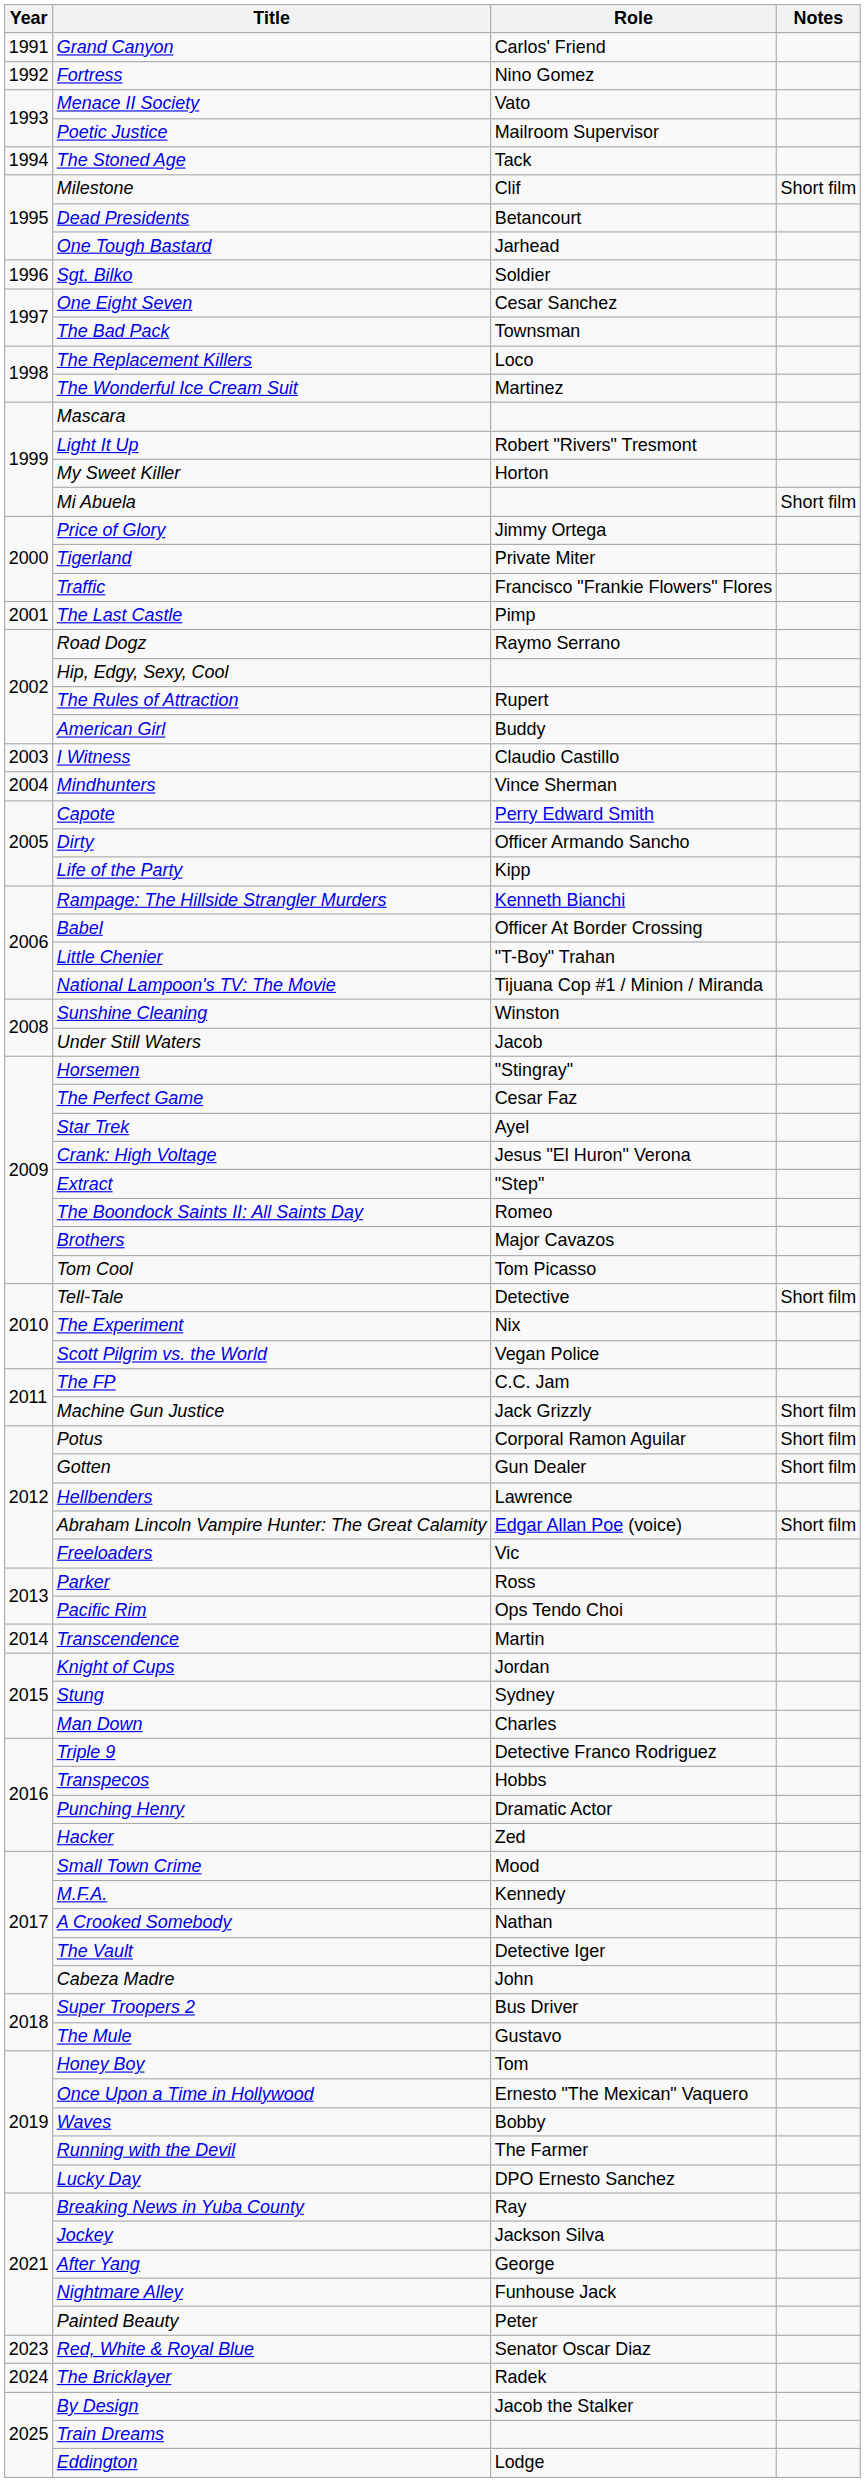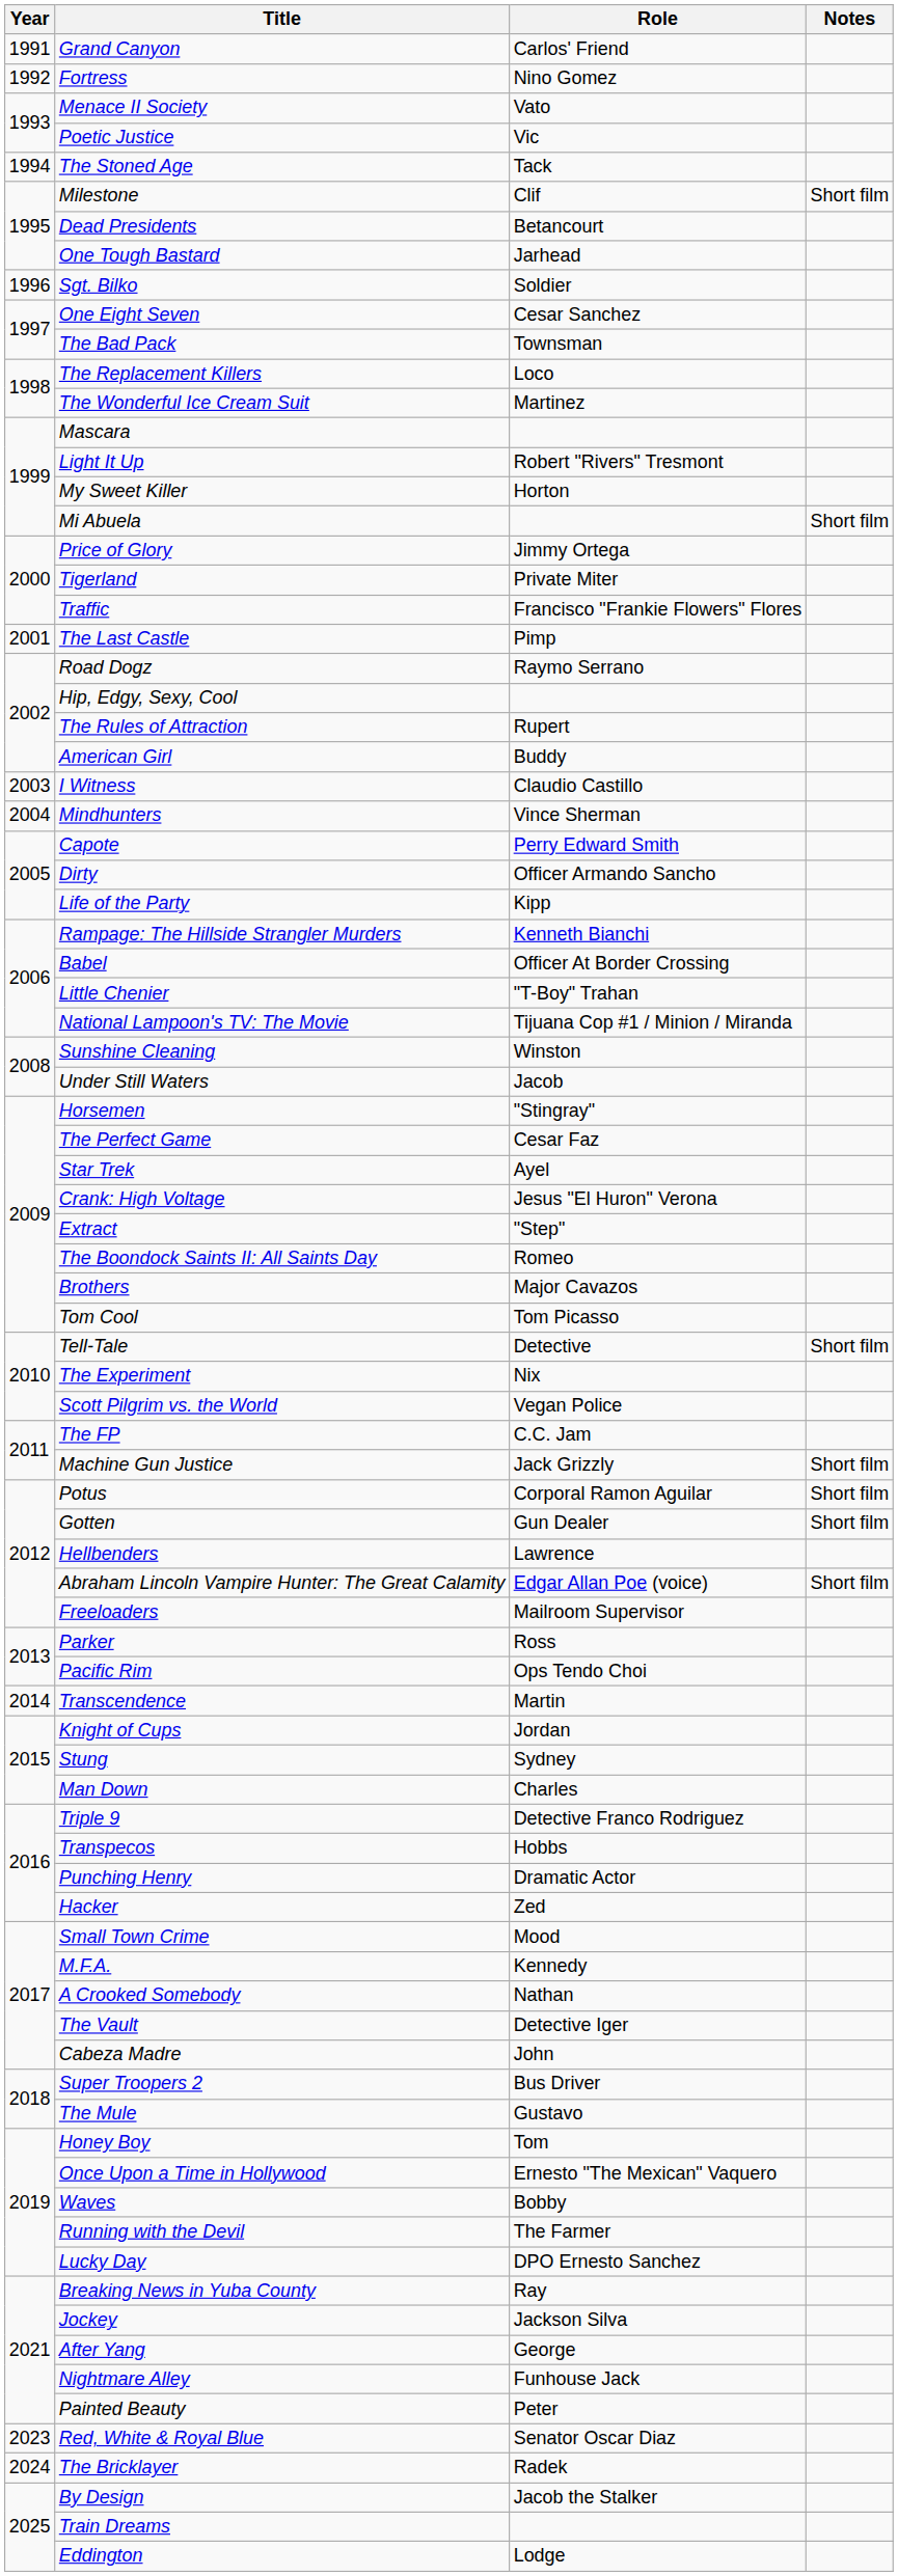Poetic Justice | Role: Mailroom Supervisor -> Vic
Freeloaders | Role: Vic -> Mailroom Supervisor
